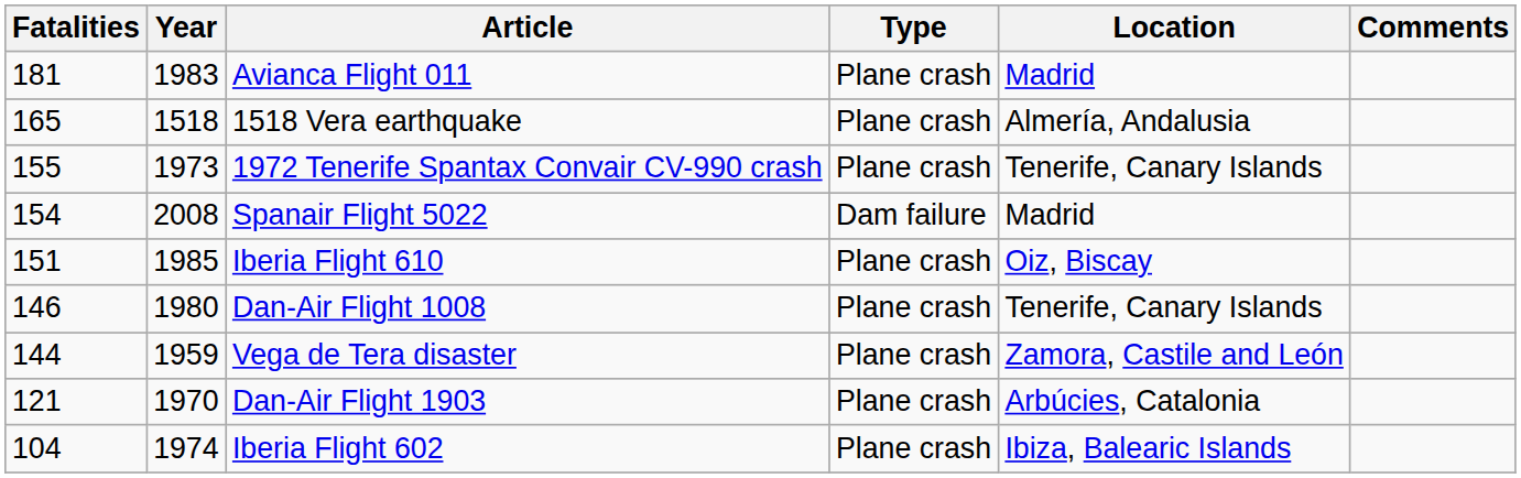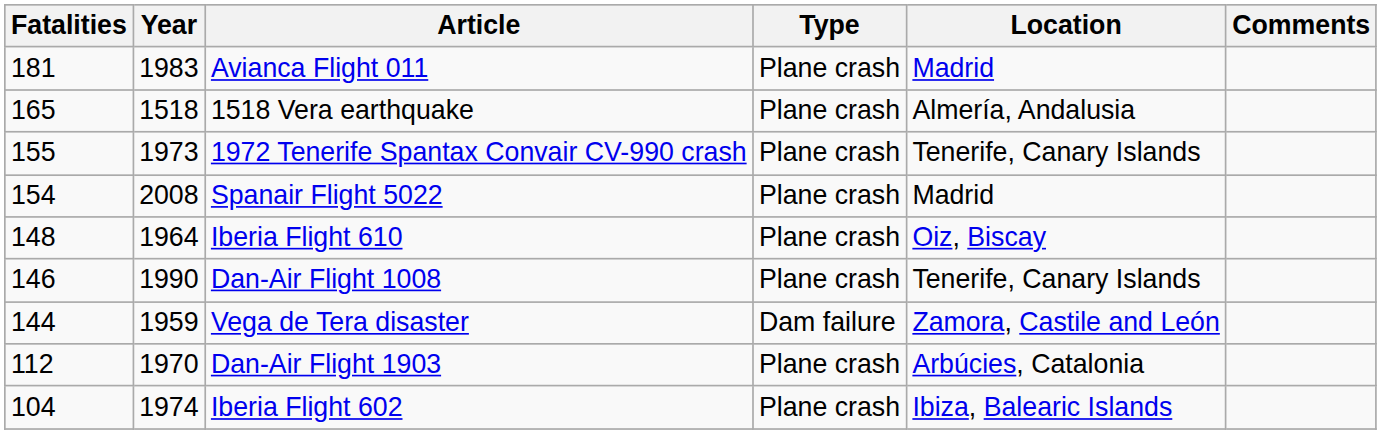Spanair Flight 5022 | Type: Dam failure -> Plane crash
Iberia Flight 610 | Fatalities: 151 -> 148
Iberia Flight 610 | Year: 1985 -> 1964
Dan-Air Flight 1008 | Year: 1980 -> 1990
Vega de Tera disaster | Type: Plane crash -> Dam failure
Dan-Air Flight 1903 | Fatalities: 121 -> 112
